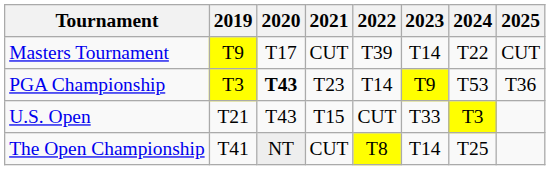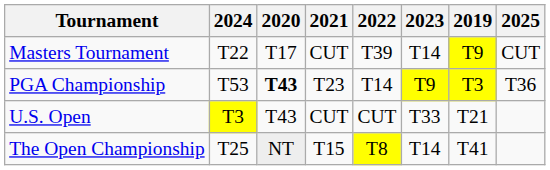columns swapped: 2019 <-> 2024
U.S. Open | 2021: T15 -> CUT
The Open Championship | 2021: CUT -> T15
